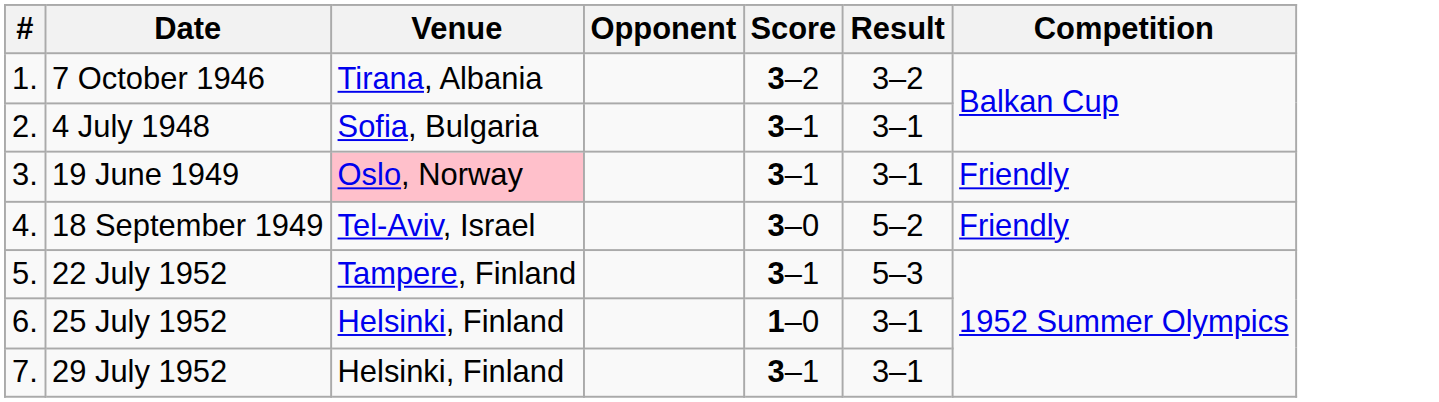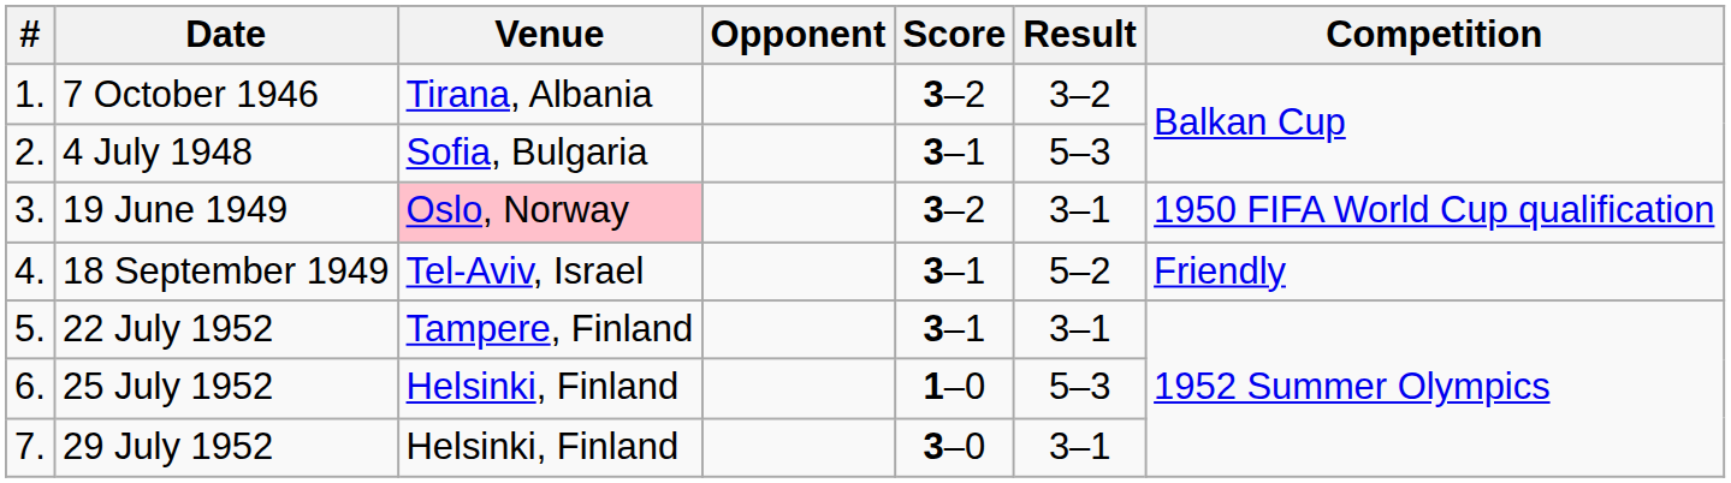4 July 1948 | Result: 3–1 -> 5–3
19 June 1949 | Score: 3–1 -> 3–2
19 June 1949 | Competition: Friendly -> 1950 FIFA World Cup qualification
18 September 1949 | Score: 3–0 -> 3–1
22 July 1952 | Result: 5–3 -> 3–1
25 July 1952 | Result: 3–1 -> 5–3
29 July 1952 | Score: 3–1 -> 3–0
